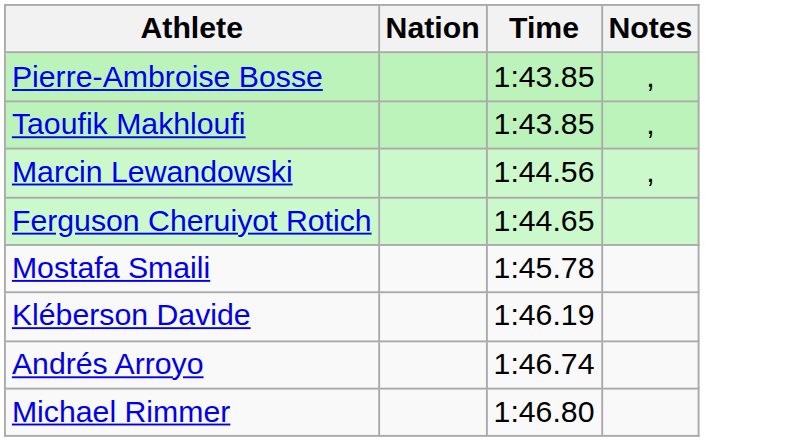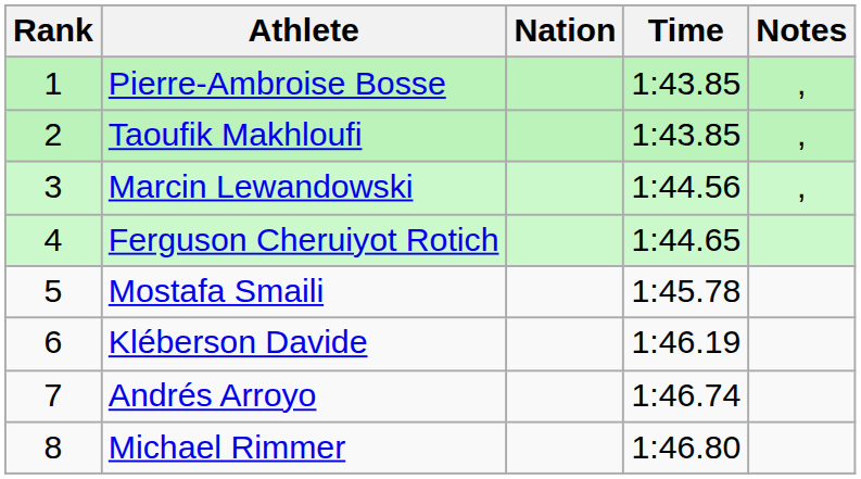+ column: Rank | 1 | 2 | 3 | 4 | 5 | 6 | 7 | 8
